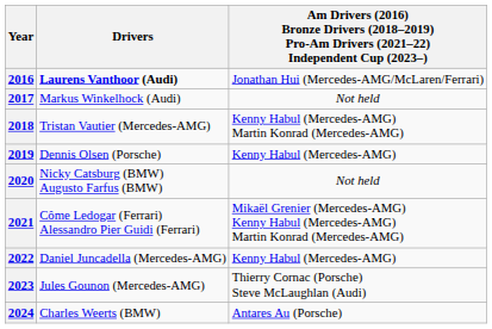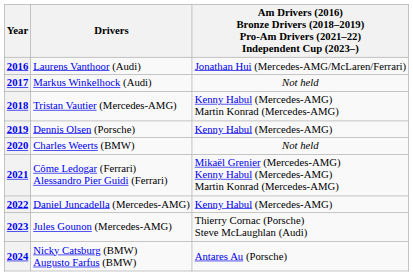2016 | Drivers: bold -> normal
2020 | Drivers: Nicky Catsburg (BMW) Augusto Farfus (BMW) -> Charles Weerts (BMW)
2024 | Drivers: Charles Weerts (BMW) -> Nicky Catsburg (BMW) Augusto Farfus (BMW)
